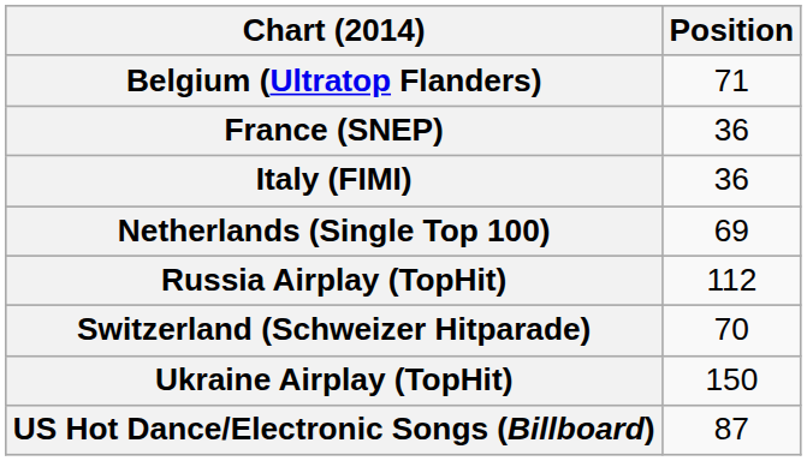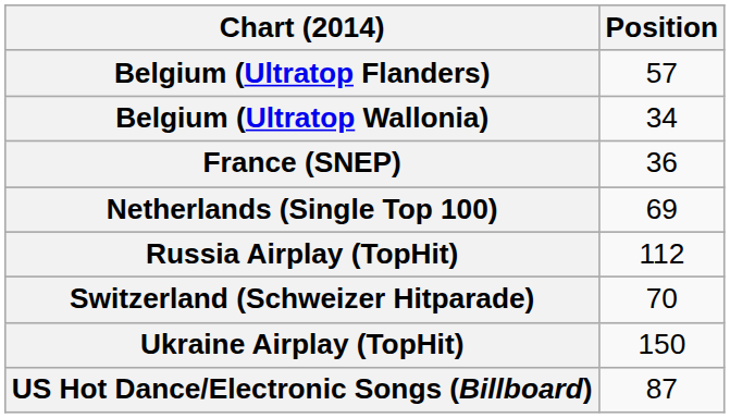Belgium (Ultratop Flanders) | Position: 71 -> 57
+ row: Belgium (Ultratop Wallonia) | 34
- row: Italy (FIMI) | 36
